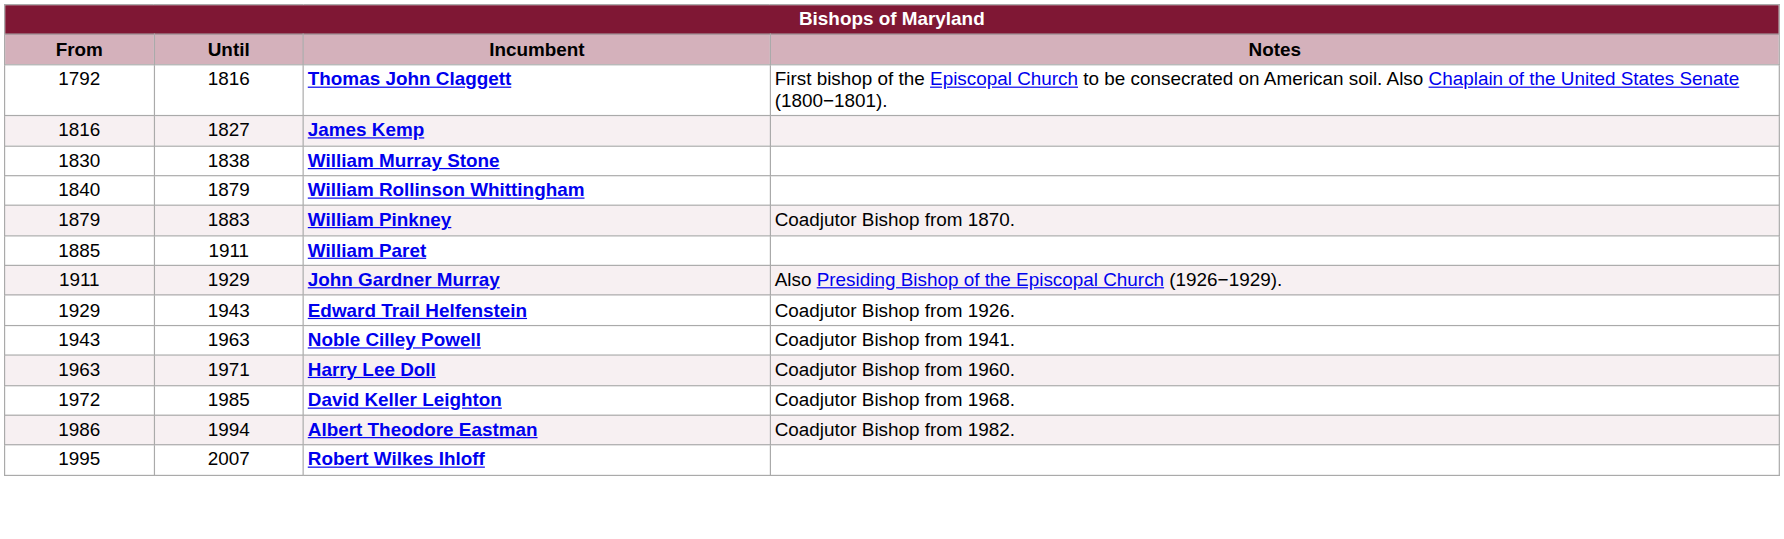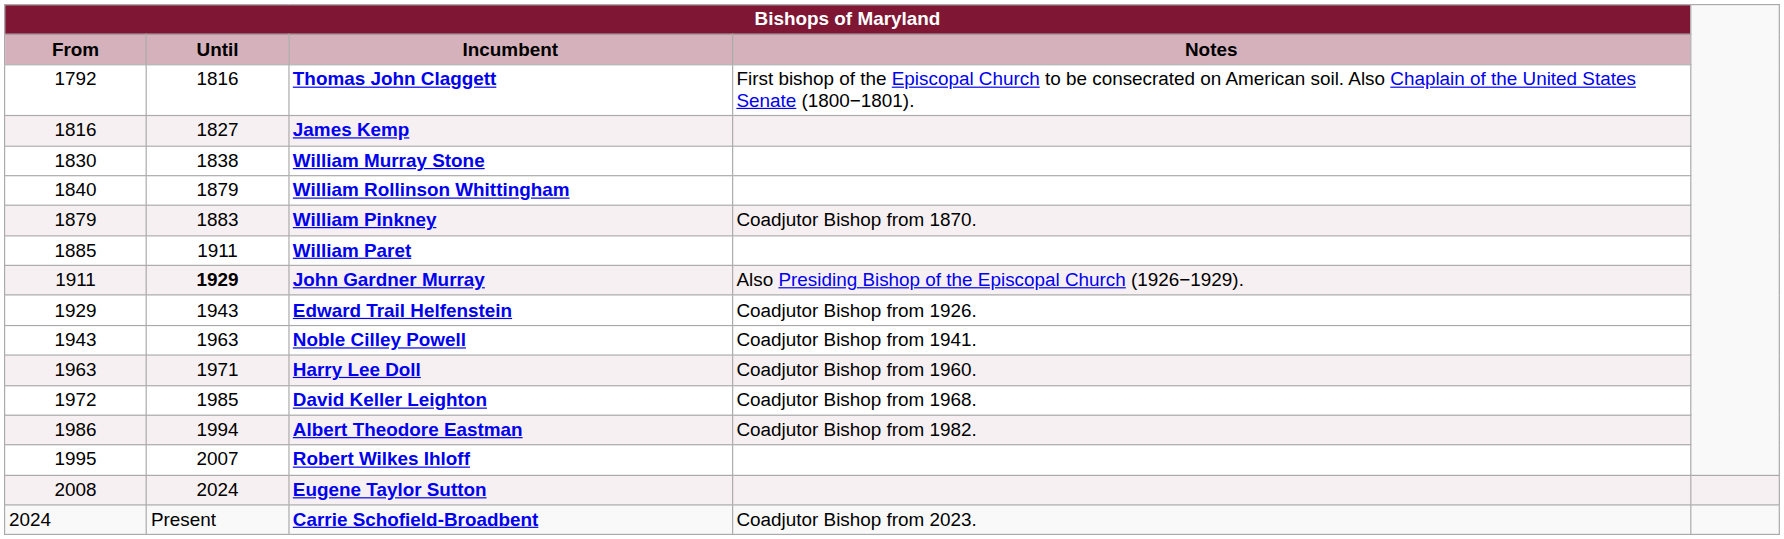John Gardner Murray | Bishops of Maryland / Until: normal -> bold
+ row: 2008 | 2024 | Eugene Taylor Sutton
+ row: 2024 | Present | Carrie Schofield-Broadbent | Coadjutor Bishop from 2023.
